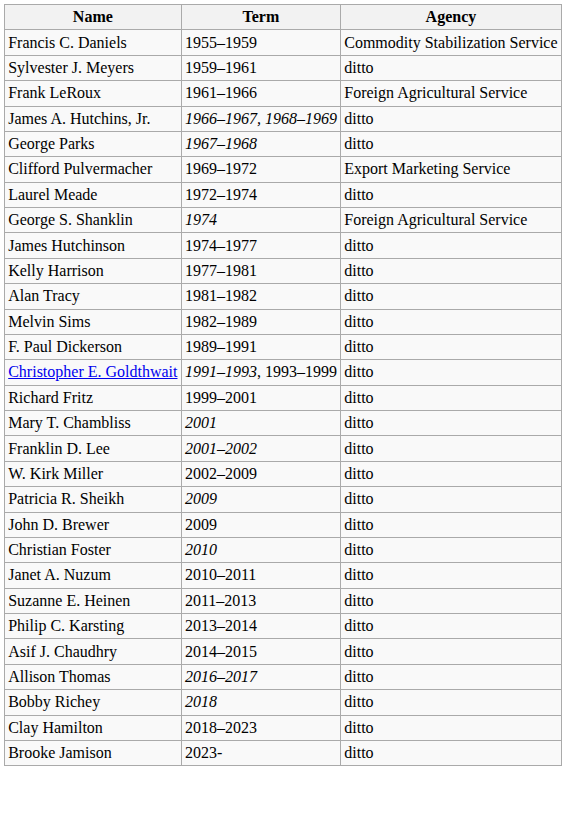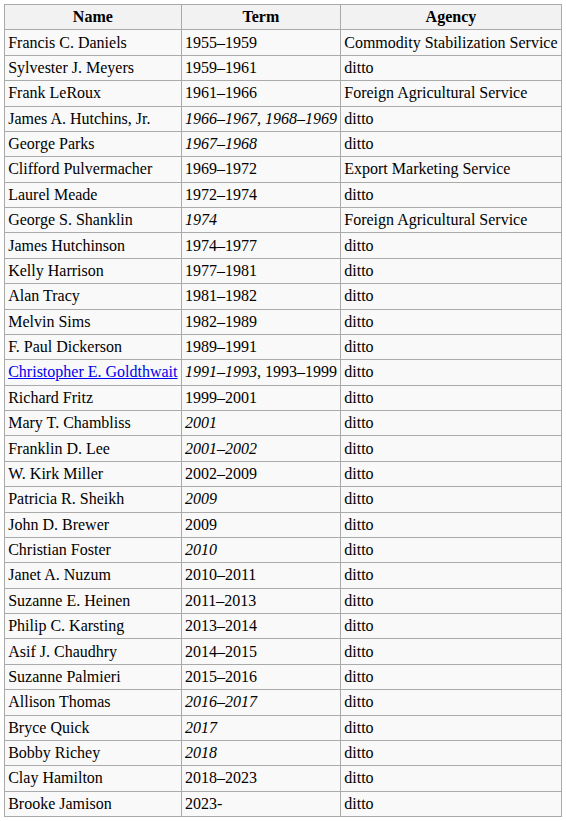+ row: Suzanne Palmieri | 2015–2016 | ditto
+ row: Bryce Quick | 2017 | ditto
